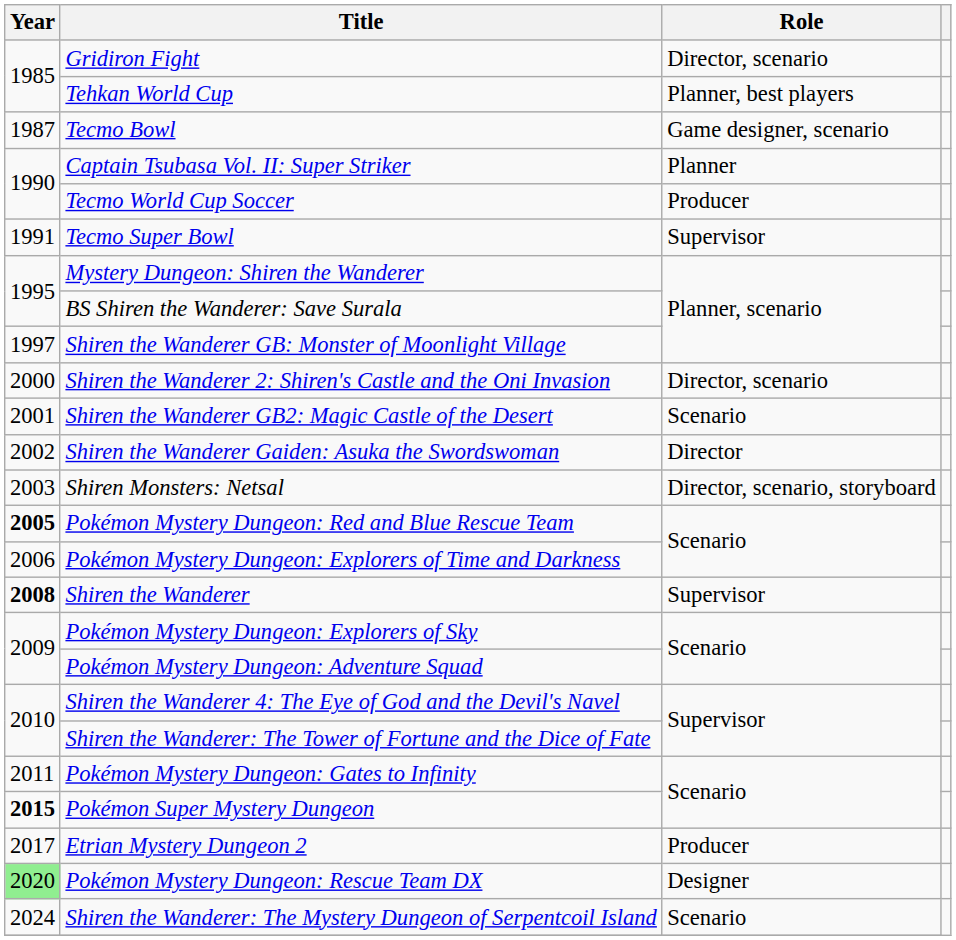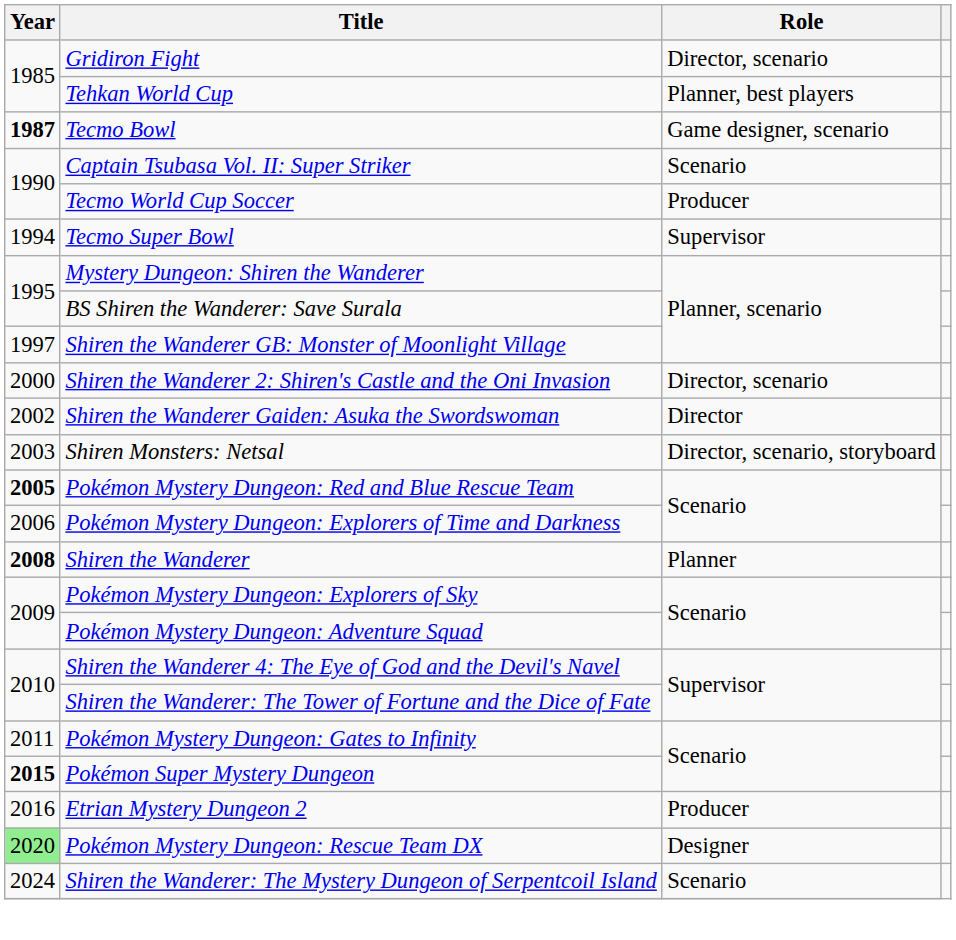Tecmo Bowl | Year: normal -> bold
Captain Tsubasa Vol. II: Super Striker | Role: Planner -> Scenario
Tecmo Super Bowl | Year: 1991 -> 1994
- row: 2001 | Shiren the Wanderer GB2: Magic Castle of the Desert | Scenario
Shiren the Wanderer | Role: Supervisor -> Planner
Etrian Mystery Dungeon 2 | Year: 2017 -> 2016
